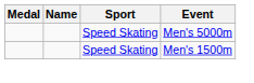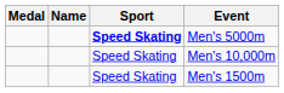Men's 5000m | Sport: normal -> bold
+ row: Speed Skating | Men's 10,000m
